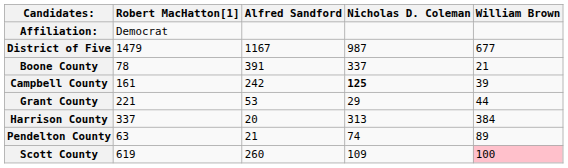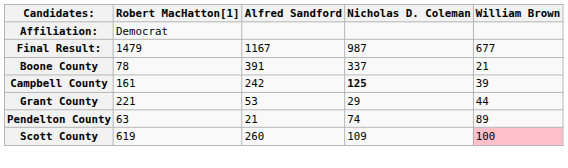+ row: Final Result: | 1479 | 1167 | 987 | 677
- row: District of Five | 1479 | 1167 | 987 | 677
- row: Harrison County | 337 | 20 | 313 | 384
